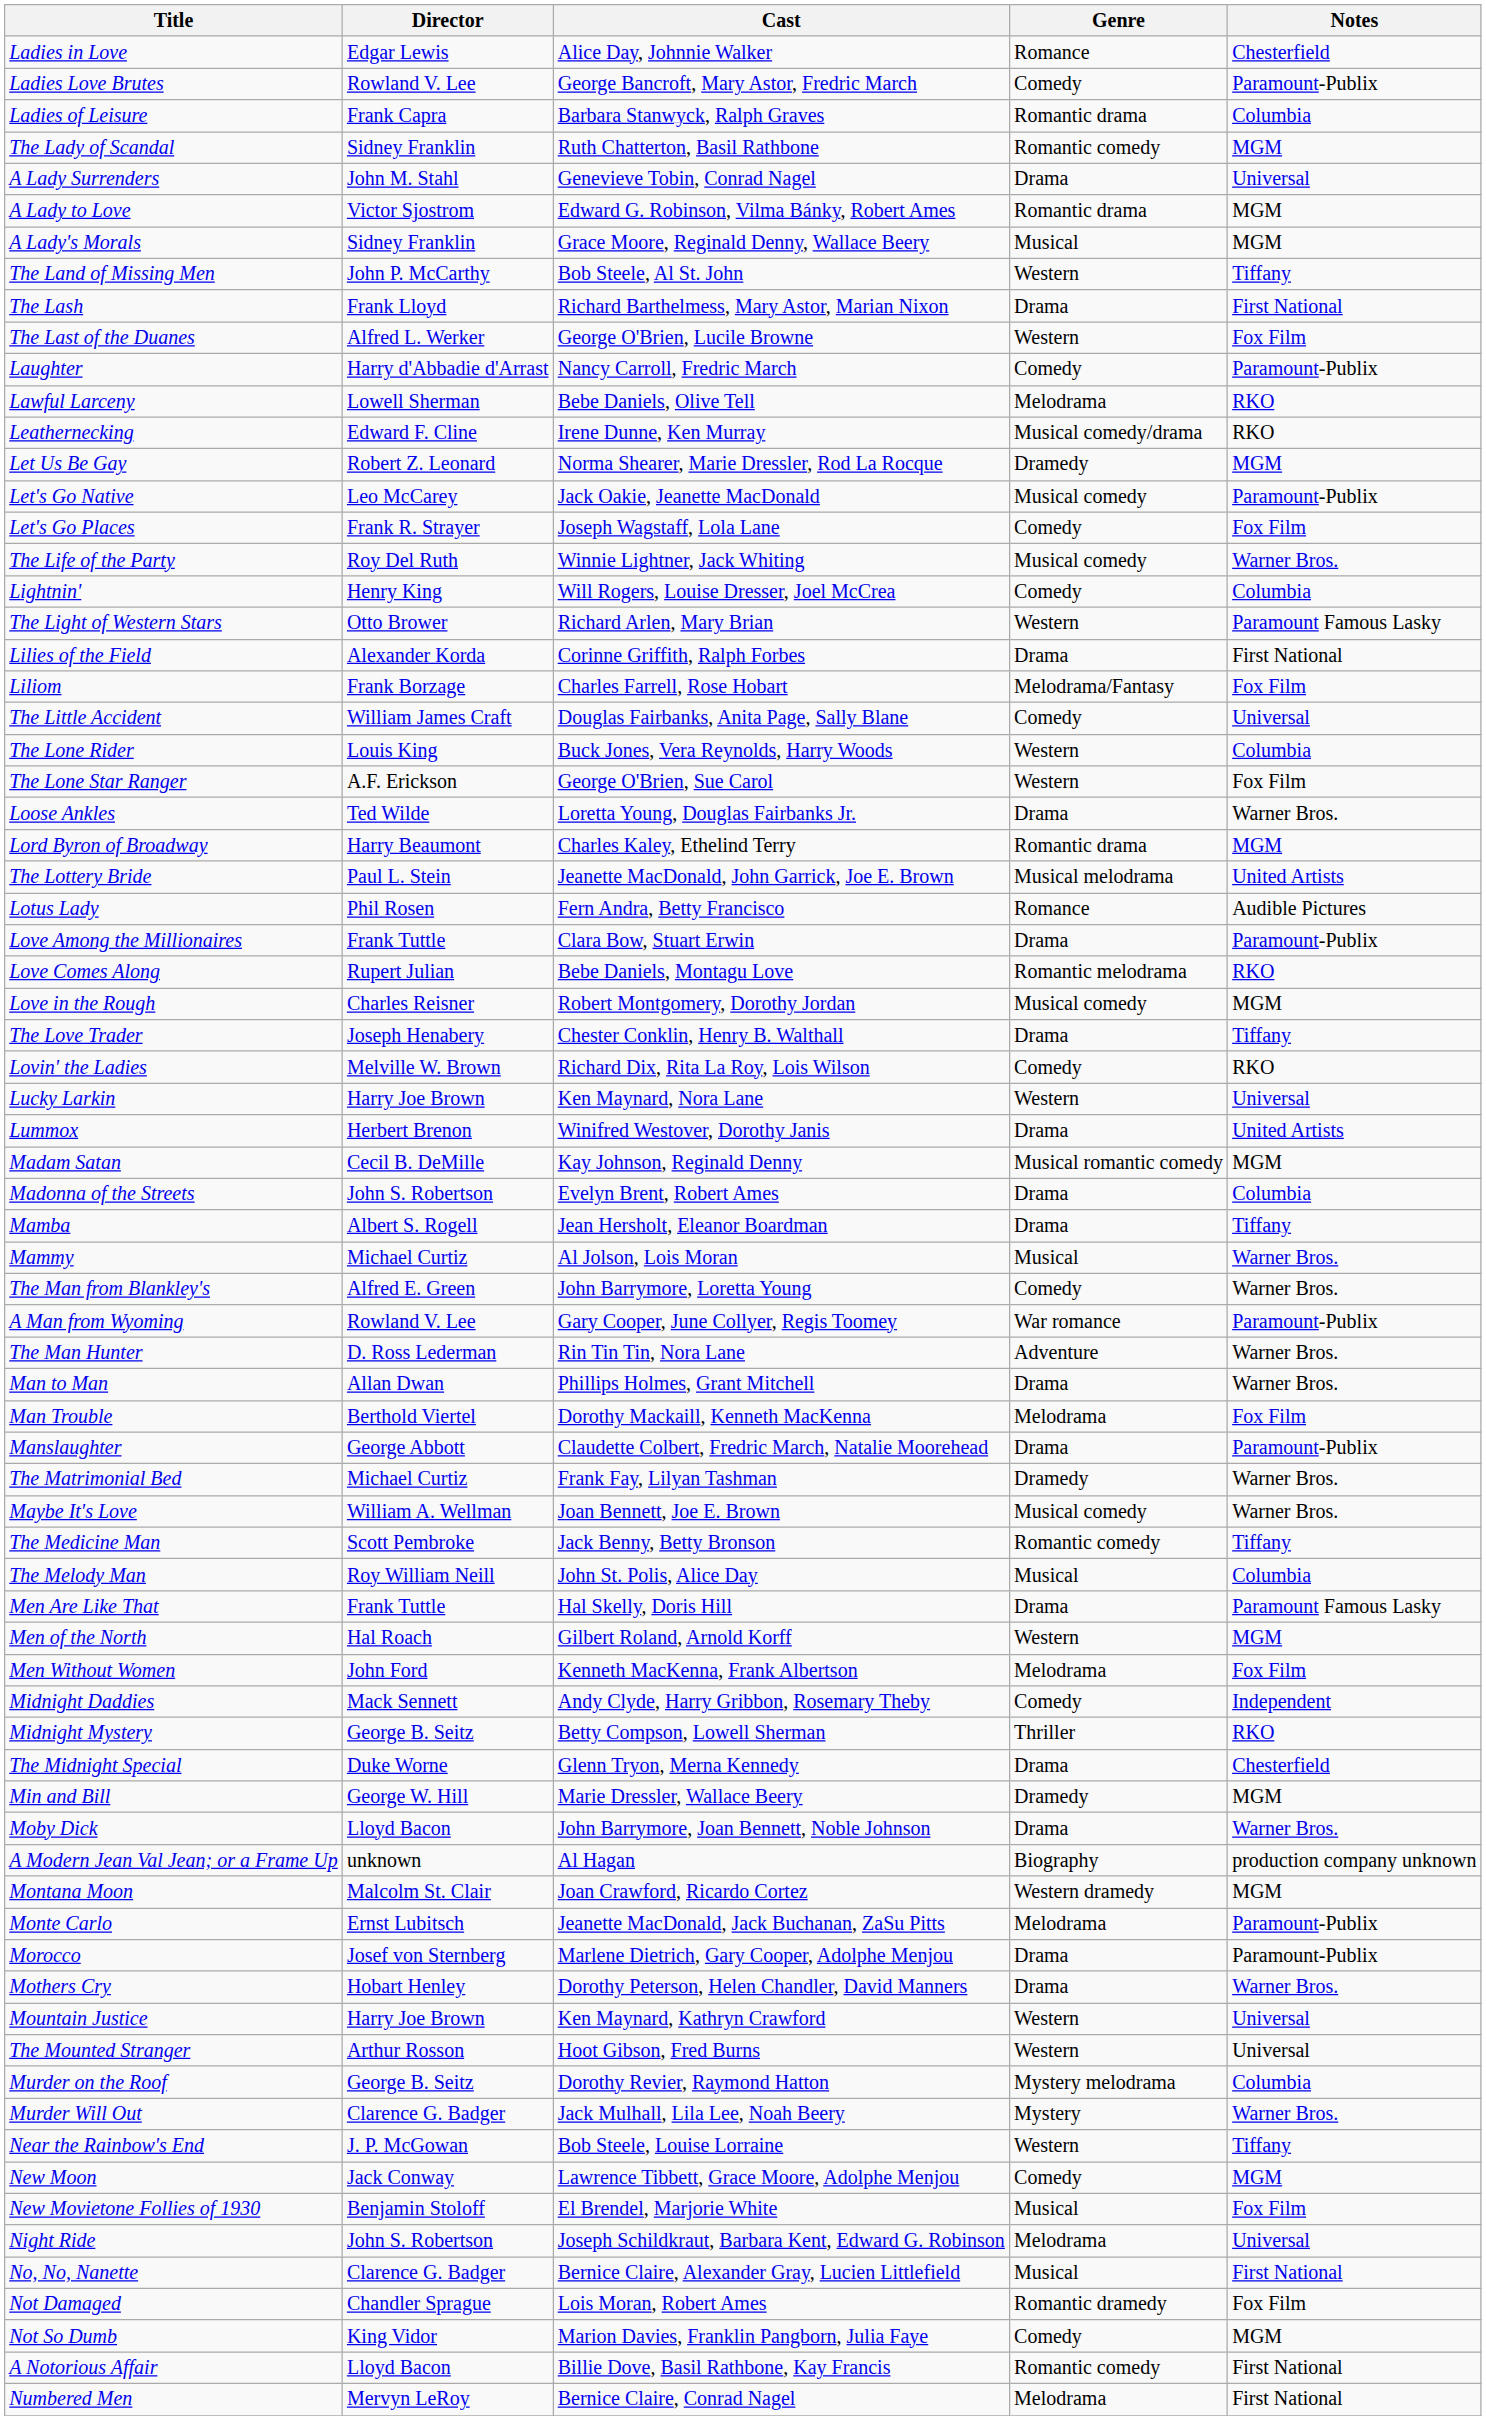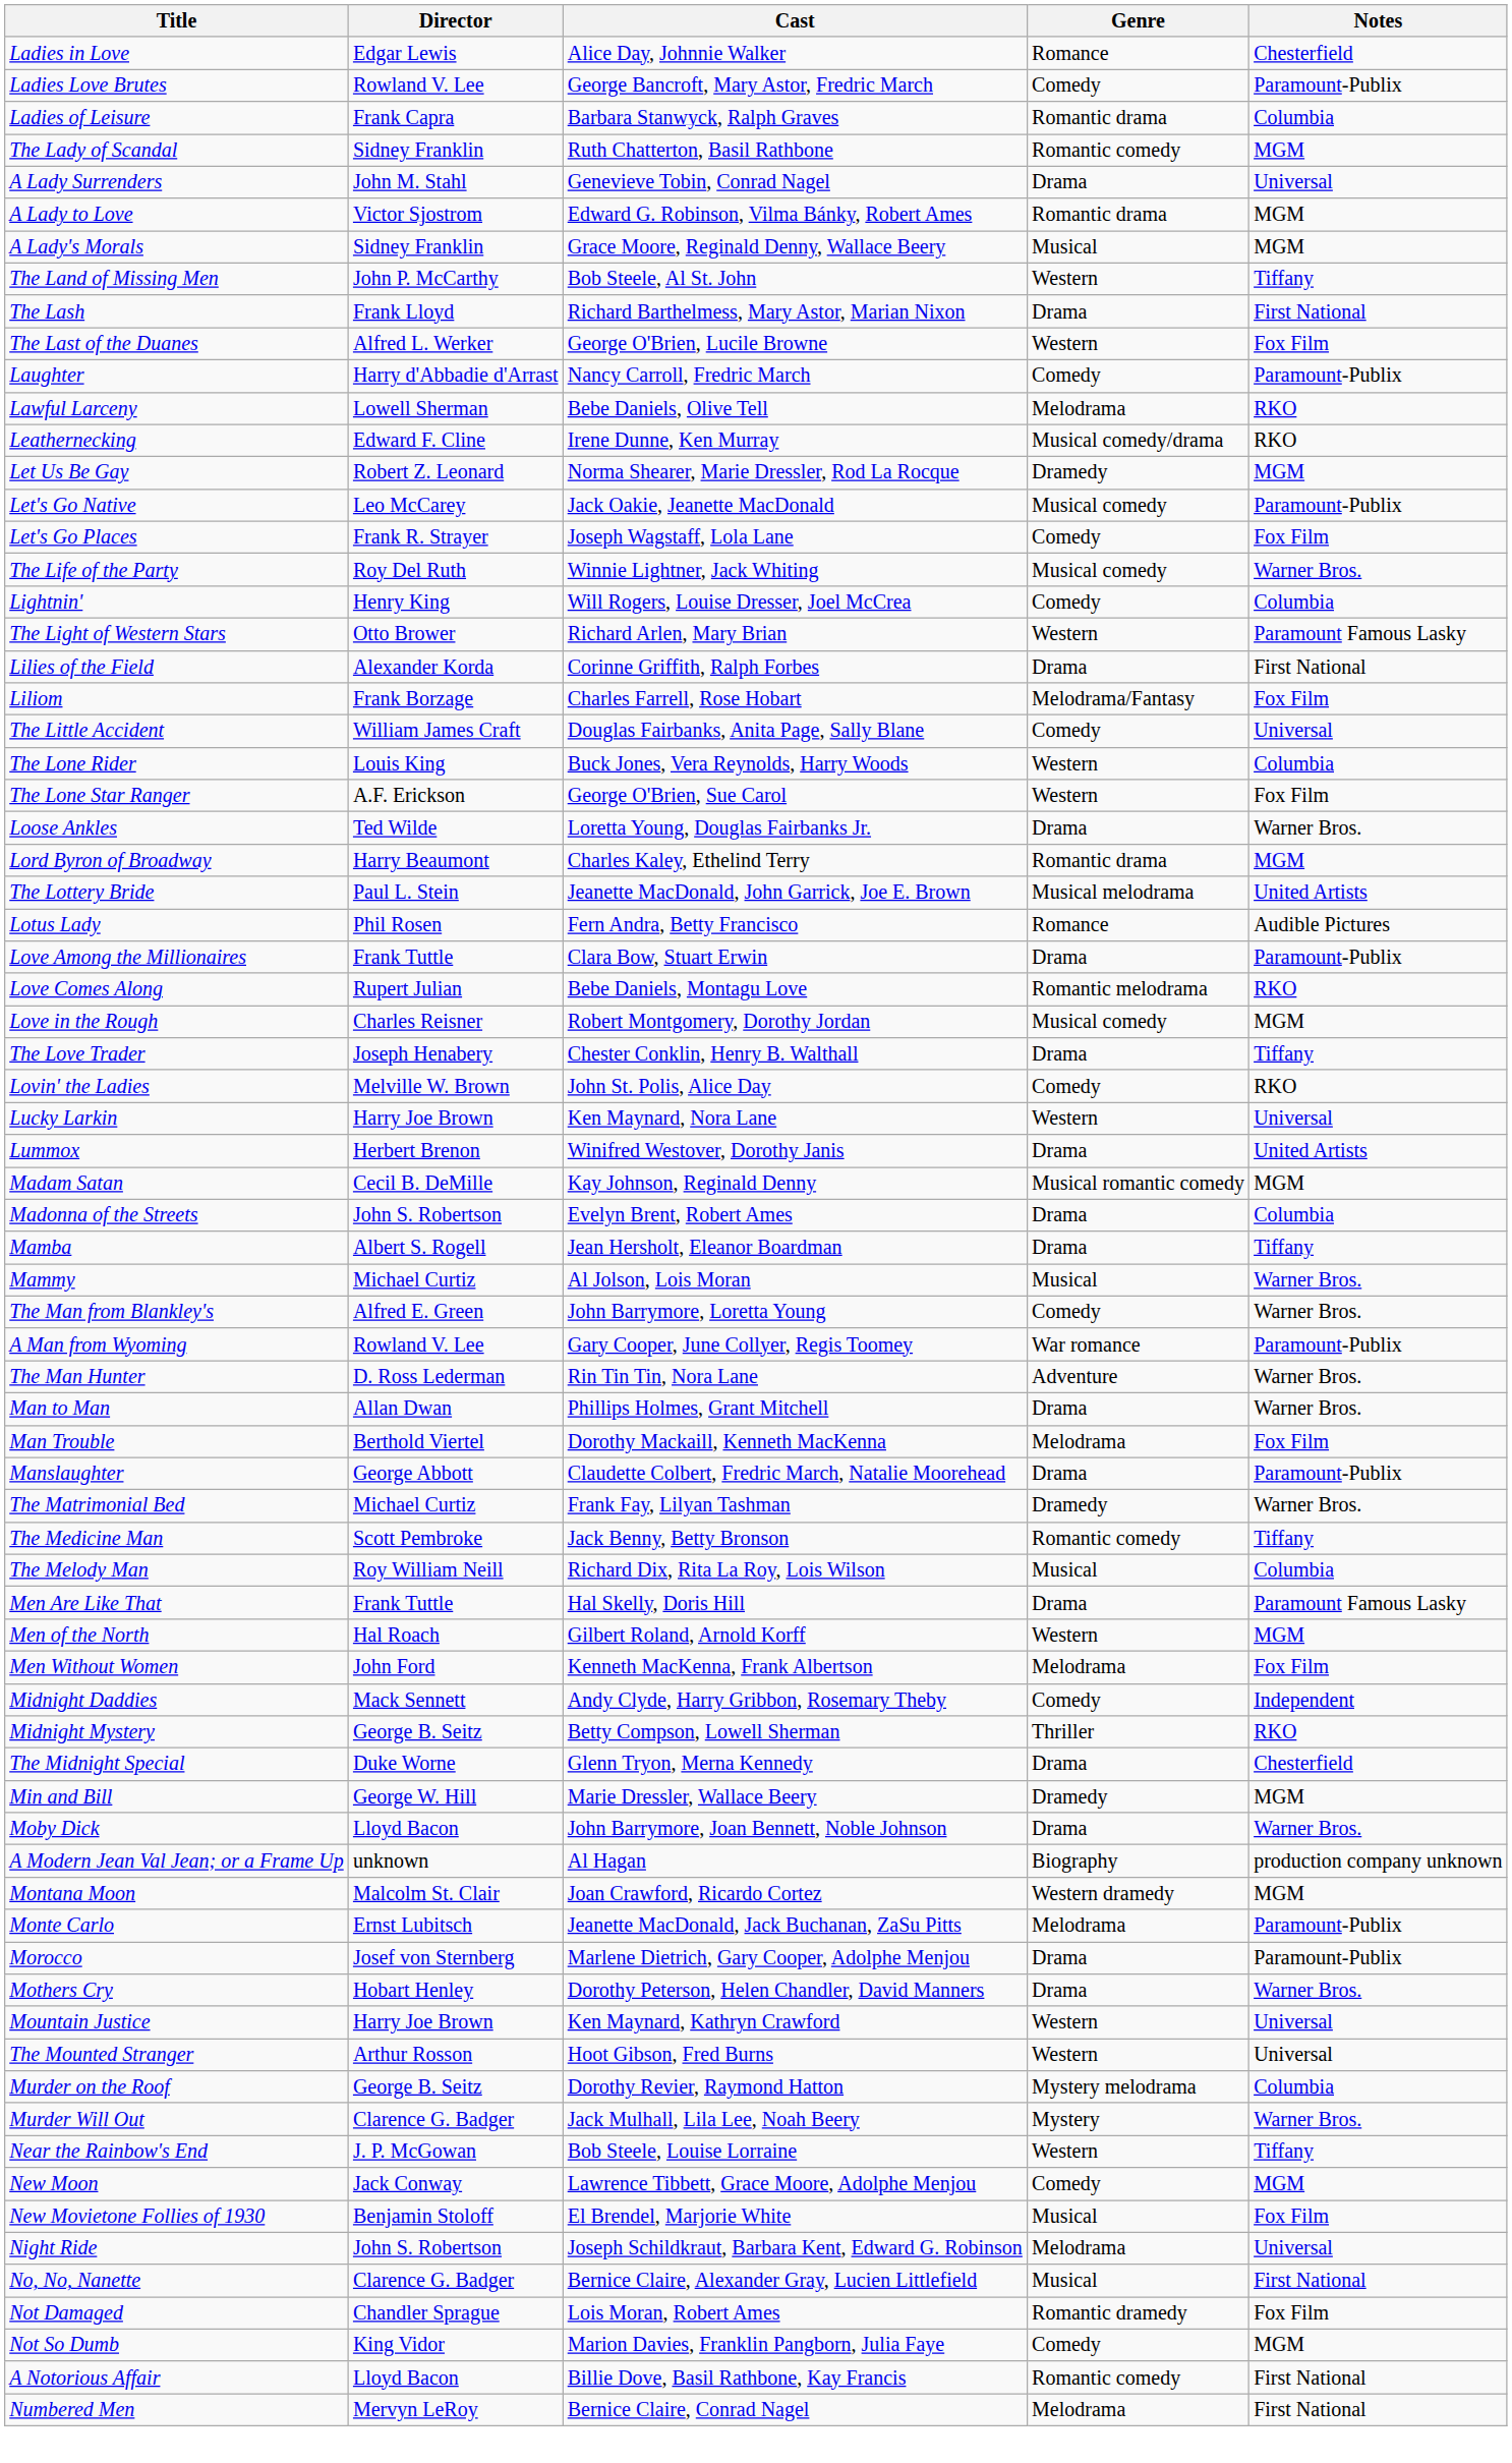Lovin' the Ladies | Cast: Richard Dix, Rita La Roy, Lois Wilson -> John St. Polis, Alice Day
- row: Maybe It's Love | William A. Wellman | Joan Bennett, Joe E. Brown | Musical comedy | Warner Bros.
The Melody Man | Cast: John St. Polis, Alice Day -> Richard Dix, Rita La Roy, Lois Wilson
